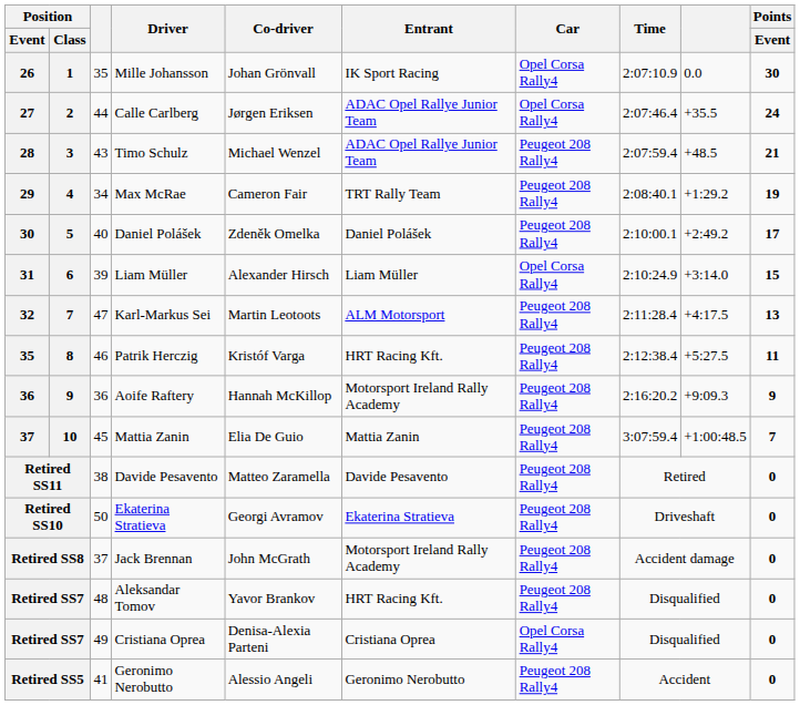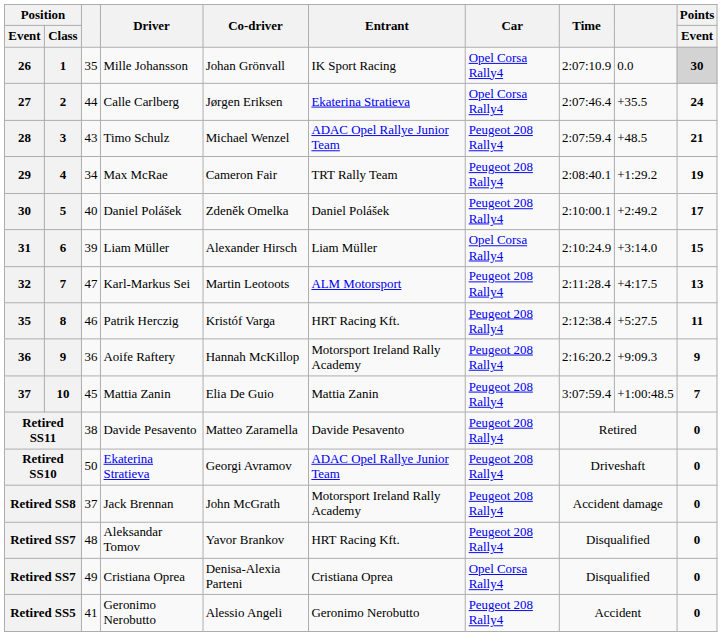26 | Points / Event: no background -> lightgrey background
27 | Entrant: ADAC Opel Rallye Junior Team -> Ekaterina Stratieva
Retired SS10 | Entrant: Ekaterina Stratieva -> ADAC Opel Rallye Junior Team
